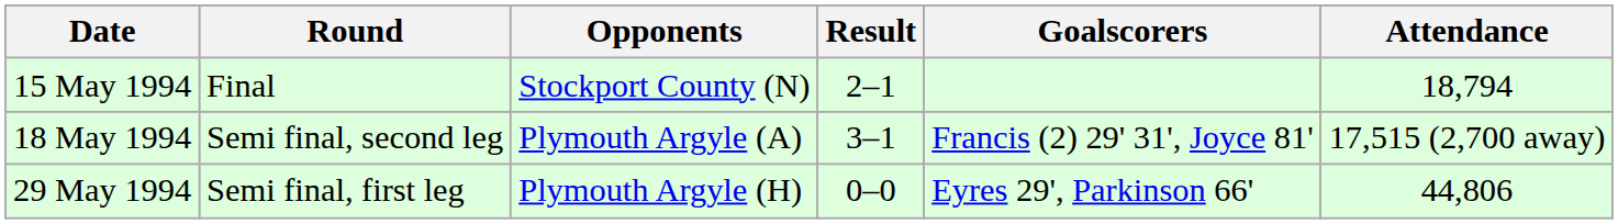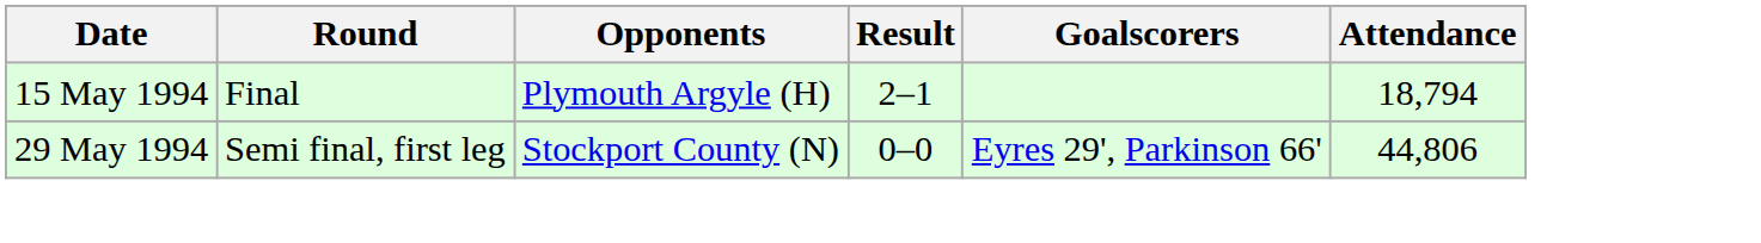15 May 1994 | Opponents: Stockport County (N) -> Plymouth Argyle (H)
- row: 18 May 1994 | Semi final, second leg | Plymouth Argyle (A) | 3–1 | Francis (2) 29' 31', Joyce 81' | 17,515 (2,700 away)
29 May 1994 | Opponents: Plymouth Argyle (H) -> Stockport County (N)
